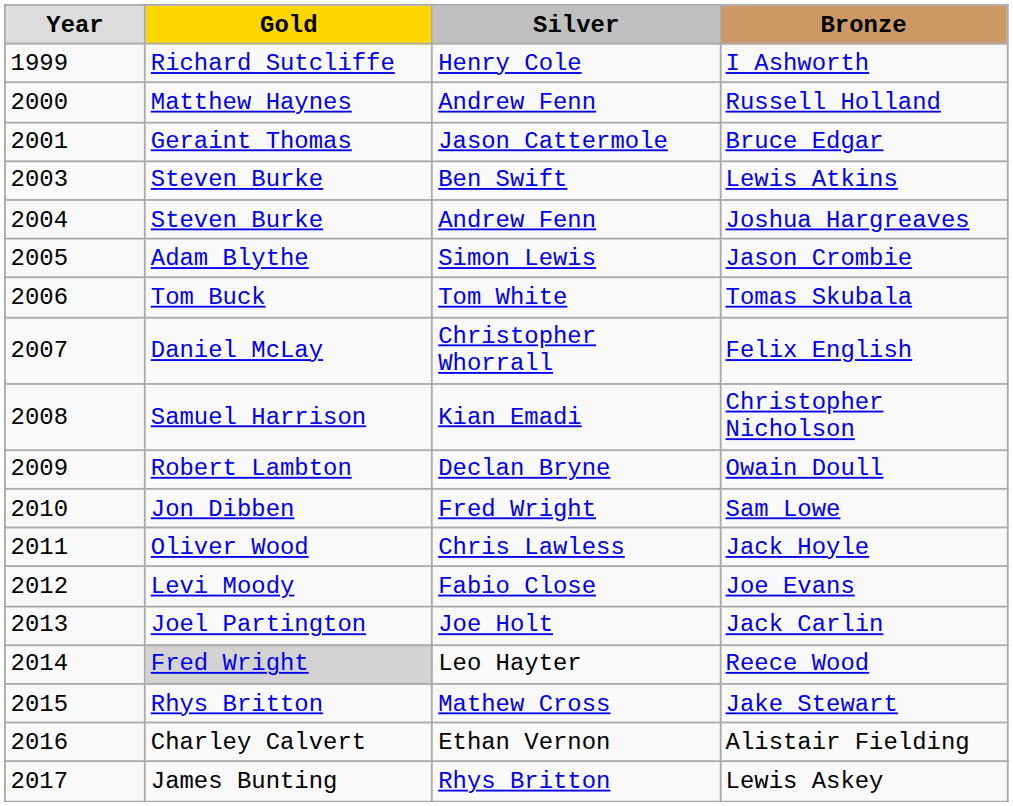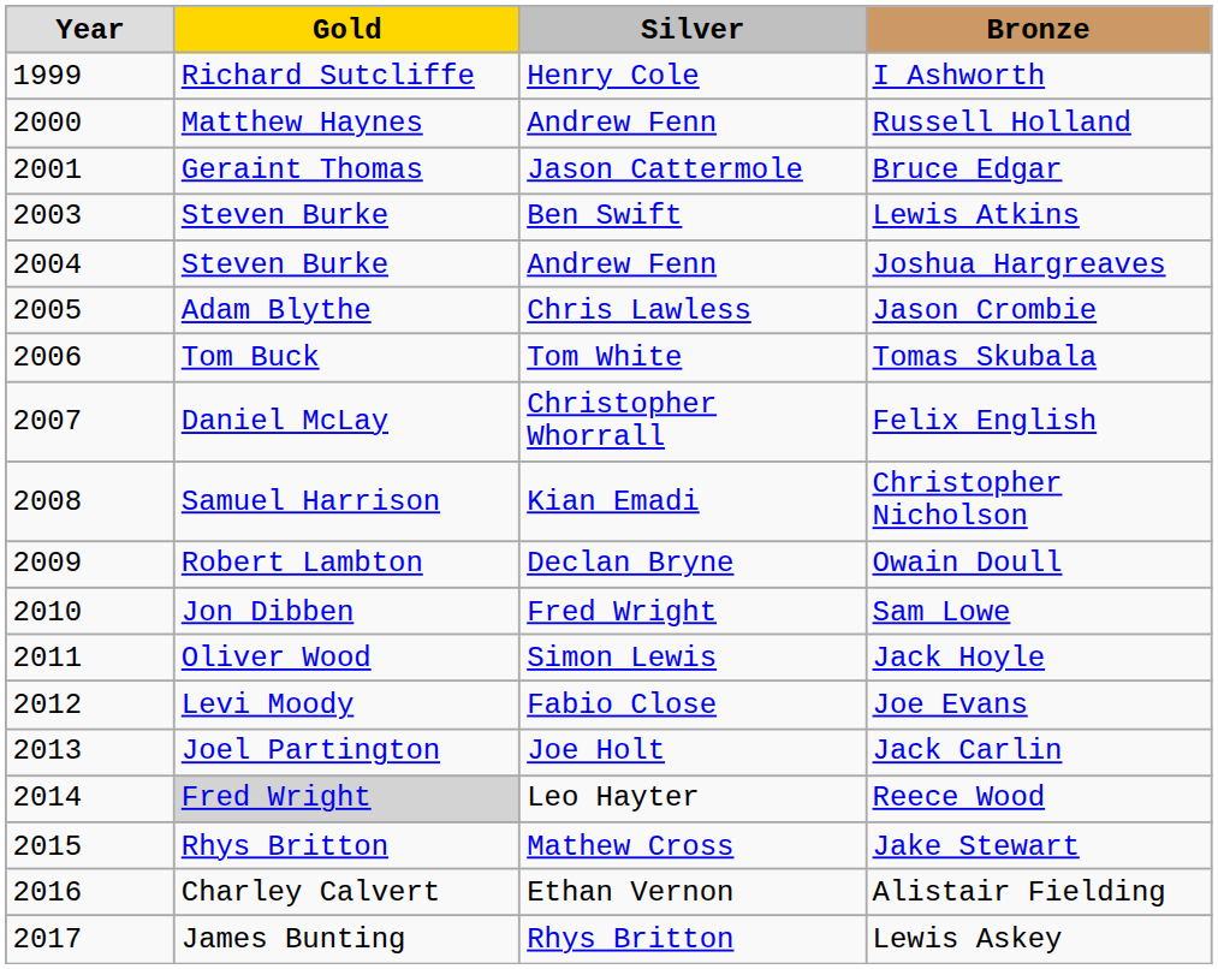Jason Crombie | Silver: Simon Lewis -> Chris Lawless
Jack Hoyle | Silver: Chris Lawless -> Simon Lewis
